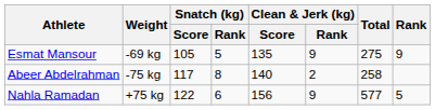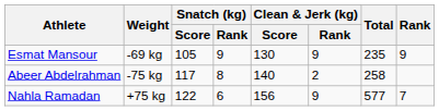Esmat Mansour | Snatch (kg) / Rank: 5 -> 9
Esmat Mansour | Clean & Jerk (kg) / Score: 135 -> 130
Esmat Mansour | Total: 275 -> 235
Nahla Ramadan | Rank: 5 -> 7
